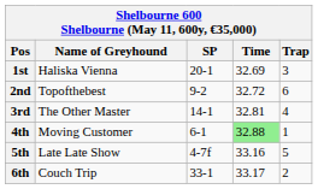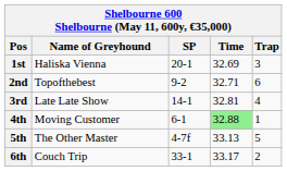2nd | Time: 32.72 -> 32.71
3rd | Name of Greyhound: The Other Master -> Late Late Show
5th | Name of Greyhound: Late Late Show -> The Other Master
5th | Time: 33.16 -> 33.13
